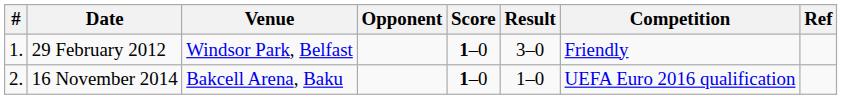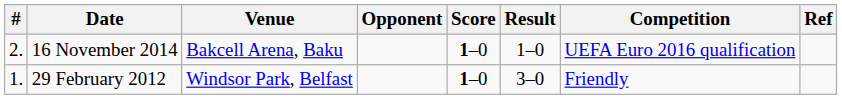rows swapped: 29 February 2012 <-> 16 November 2014
